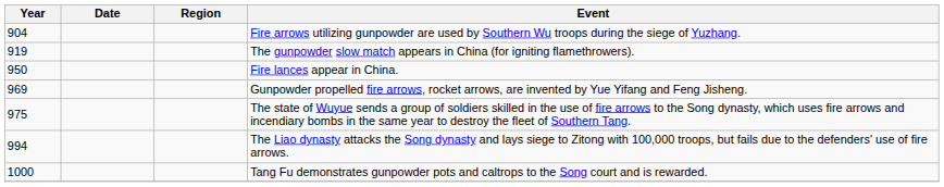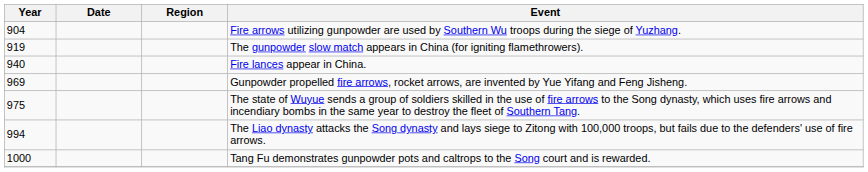Fire lances appear in China. | Year: 950 -> 940
